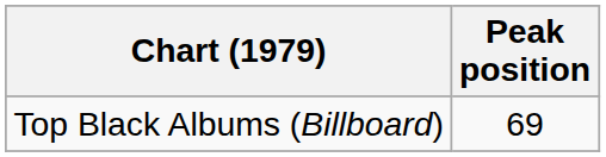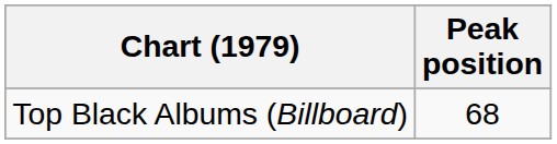Top Black Albums (Billboard) | Peak position: 69 -> 68
